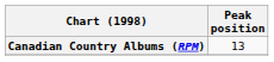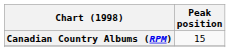Canadian Country Albums (RPM) | Peak position: 13 -> 15
